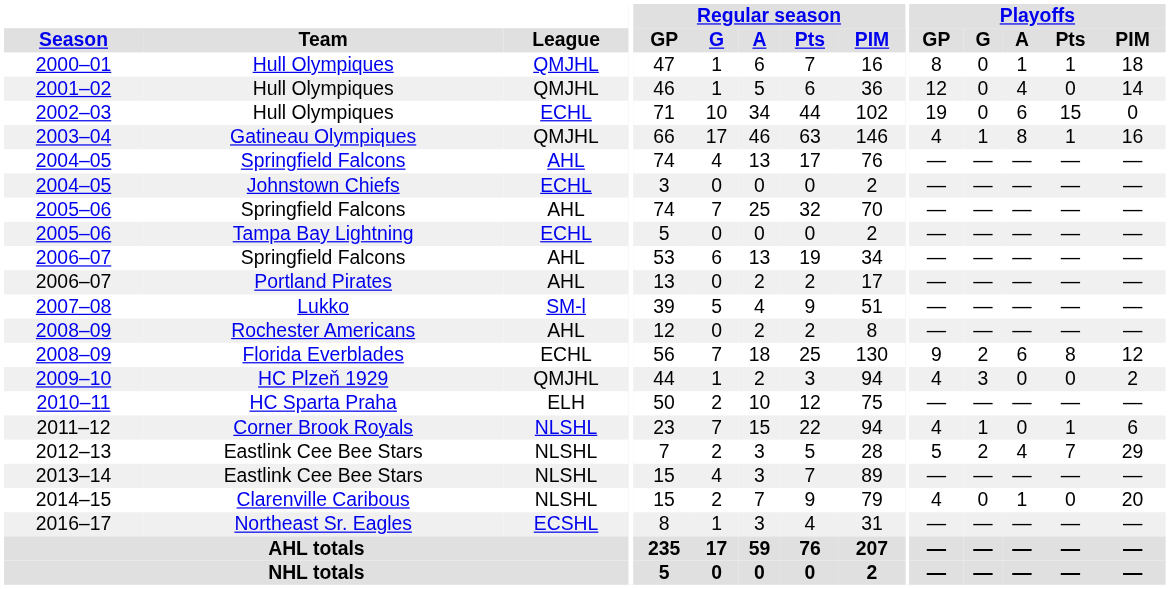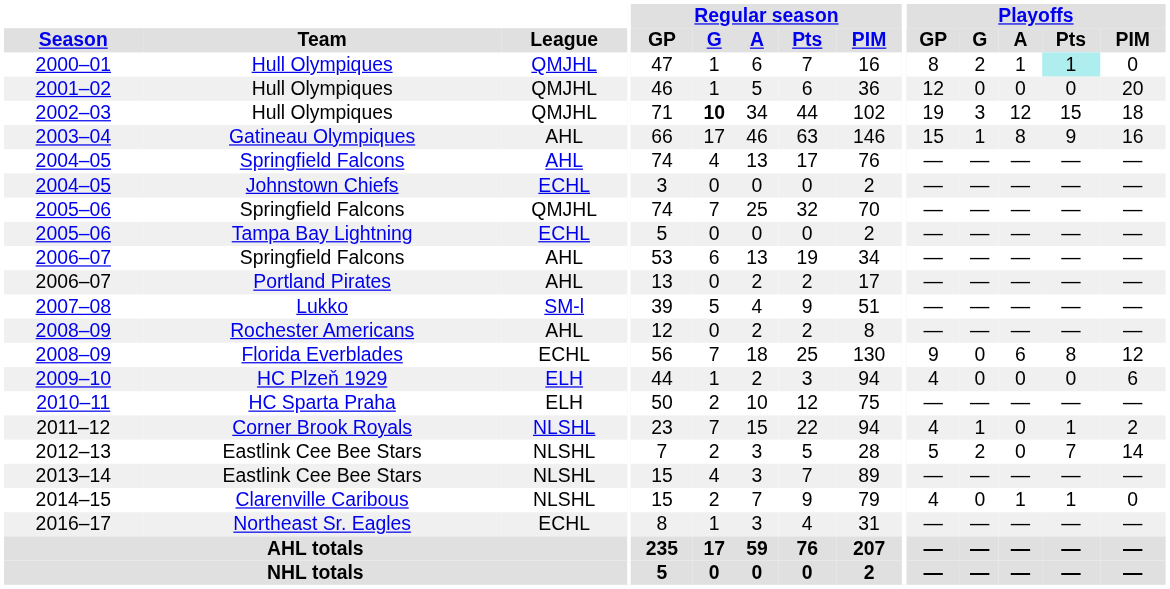2000–01 | Playoffs / G: 0 -> 2
2000–01 | Playoffs / Pts: no background -> paleturquoise background
2000–01 | Playoffs / PIM: 18 -> 0
2001–02 | Playoffs / A: 4 -> 0
2001–02 | Playoffs / PIM: 14 -> 20
2002–03 | League: ECHL -> QMJHL
2002–03 | Regular season / G: normal -> bold
2002–03 | Playoffs / G: 0 -> 3
2002–03 | Playoffs / A: 6 -> 12
2002–03 | Playoffs / PIM: 0 -> 18
2003–04 | League: QMJHL -> AHL
2003–04 | Playoffs / GP: 4 -> 15
2003–04 | Playoffs / Pts: 1 -> 9
2005–06 / Springfield Falcons | League: AHL -> QMJHL
2008–09 / Florida Everblades | Playoffs / G: 2 -> 0
2009–10 | League: QMJHL -> ELH
2009–10 | Playoffs / G: 3 -> 0
2009–10 | Playoffs / PIM: 2 -> 6
2011–12 | Playoffs / PIM: 6 -> 2
2012–13 | Playoffs / A: 4 -> 0
2012–13 | Playoffs / PIM: 29 -> 14
2014–15 | Playoffs / Pts: 0 -> 1
2014–15 | Playoffs / PIM: 20 -> 0
2016–17 | League: ECSHL -> ECHL
